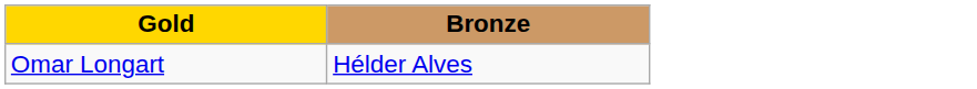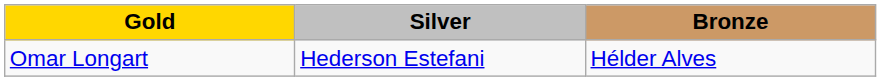+ column: Silver | Hederson Estefani
